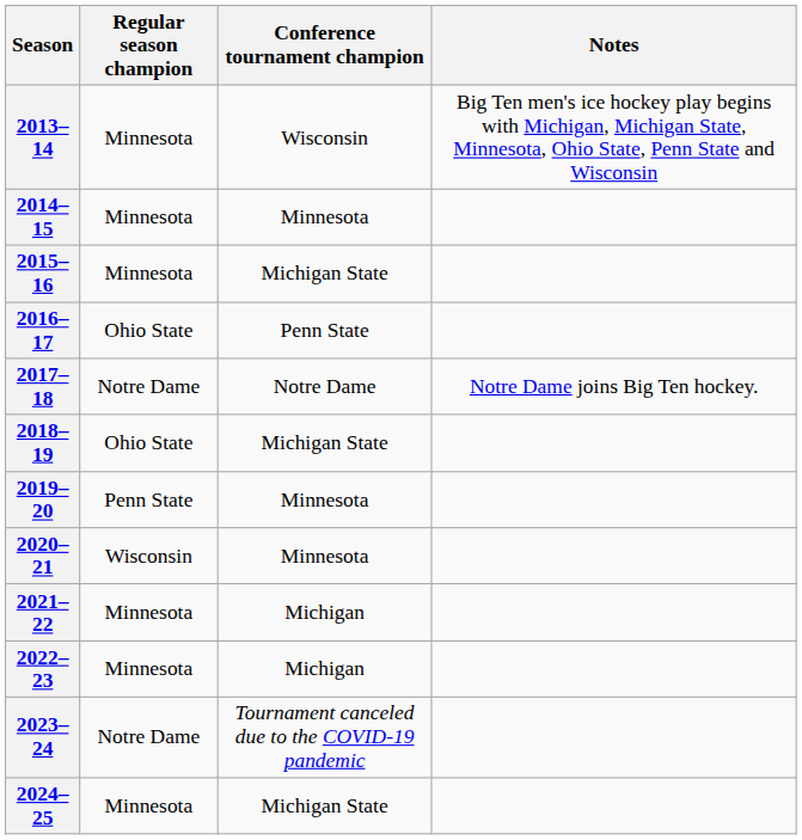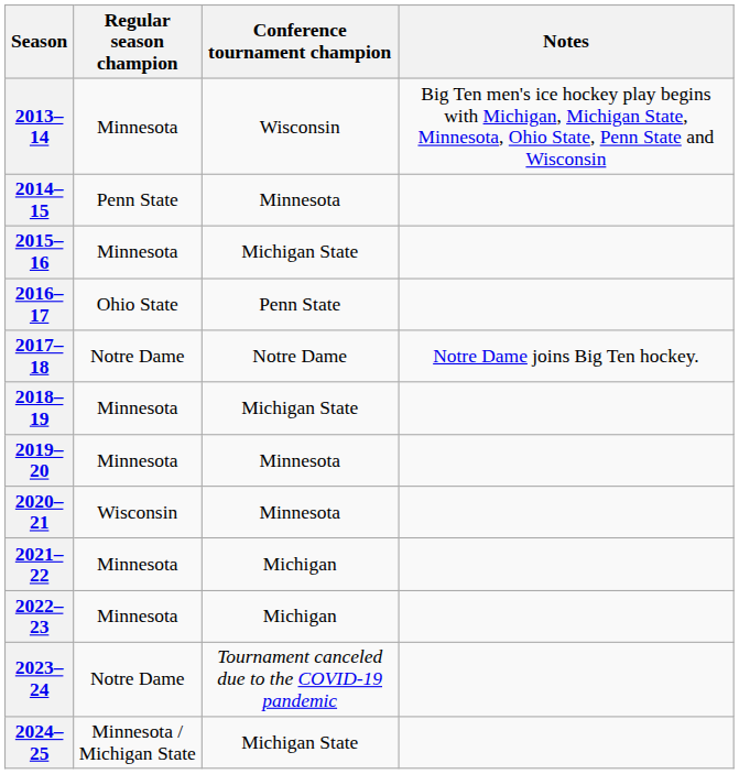2014–15 | Regular season champion: Minnesota -> Penn State
2018–19 | Regular season champion: Ohio State -> Minnesota
2019–20 | Regular season champion: Penn State -> Minnesota
2024–25 | Regular season champion: Minnesota -> Minnesota / Michigan State
